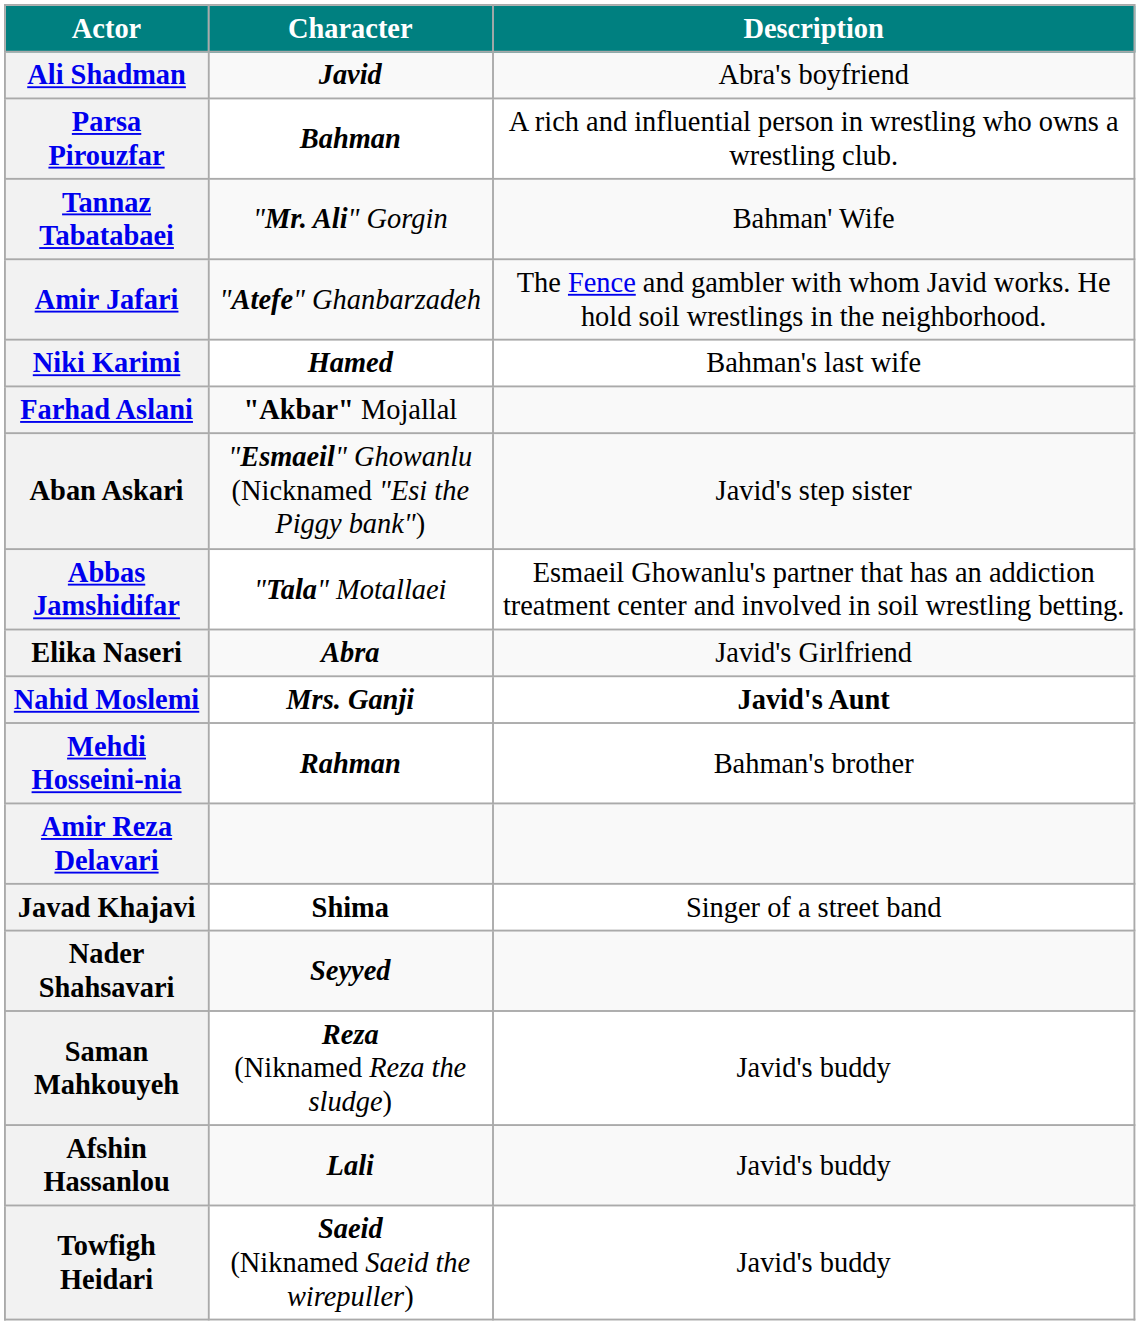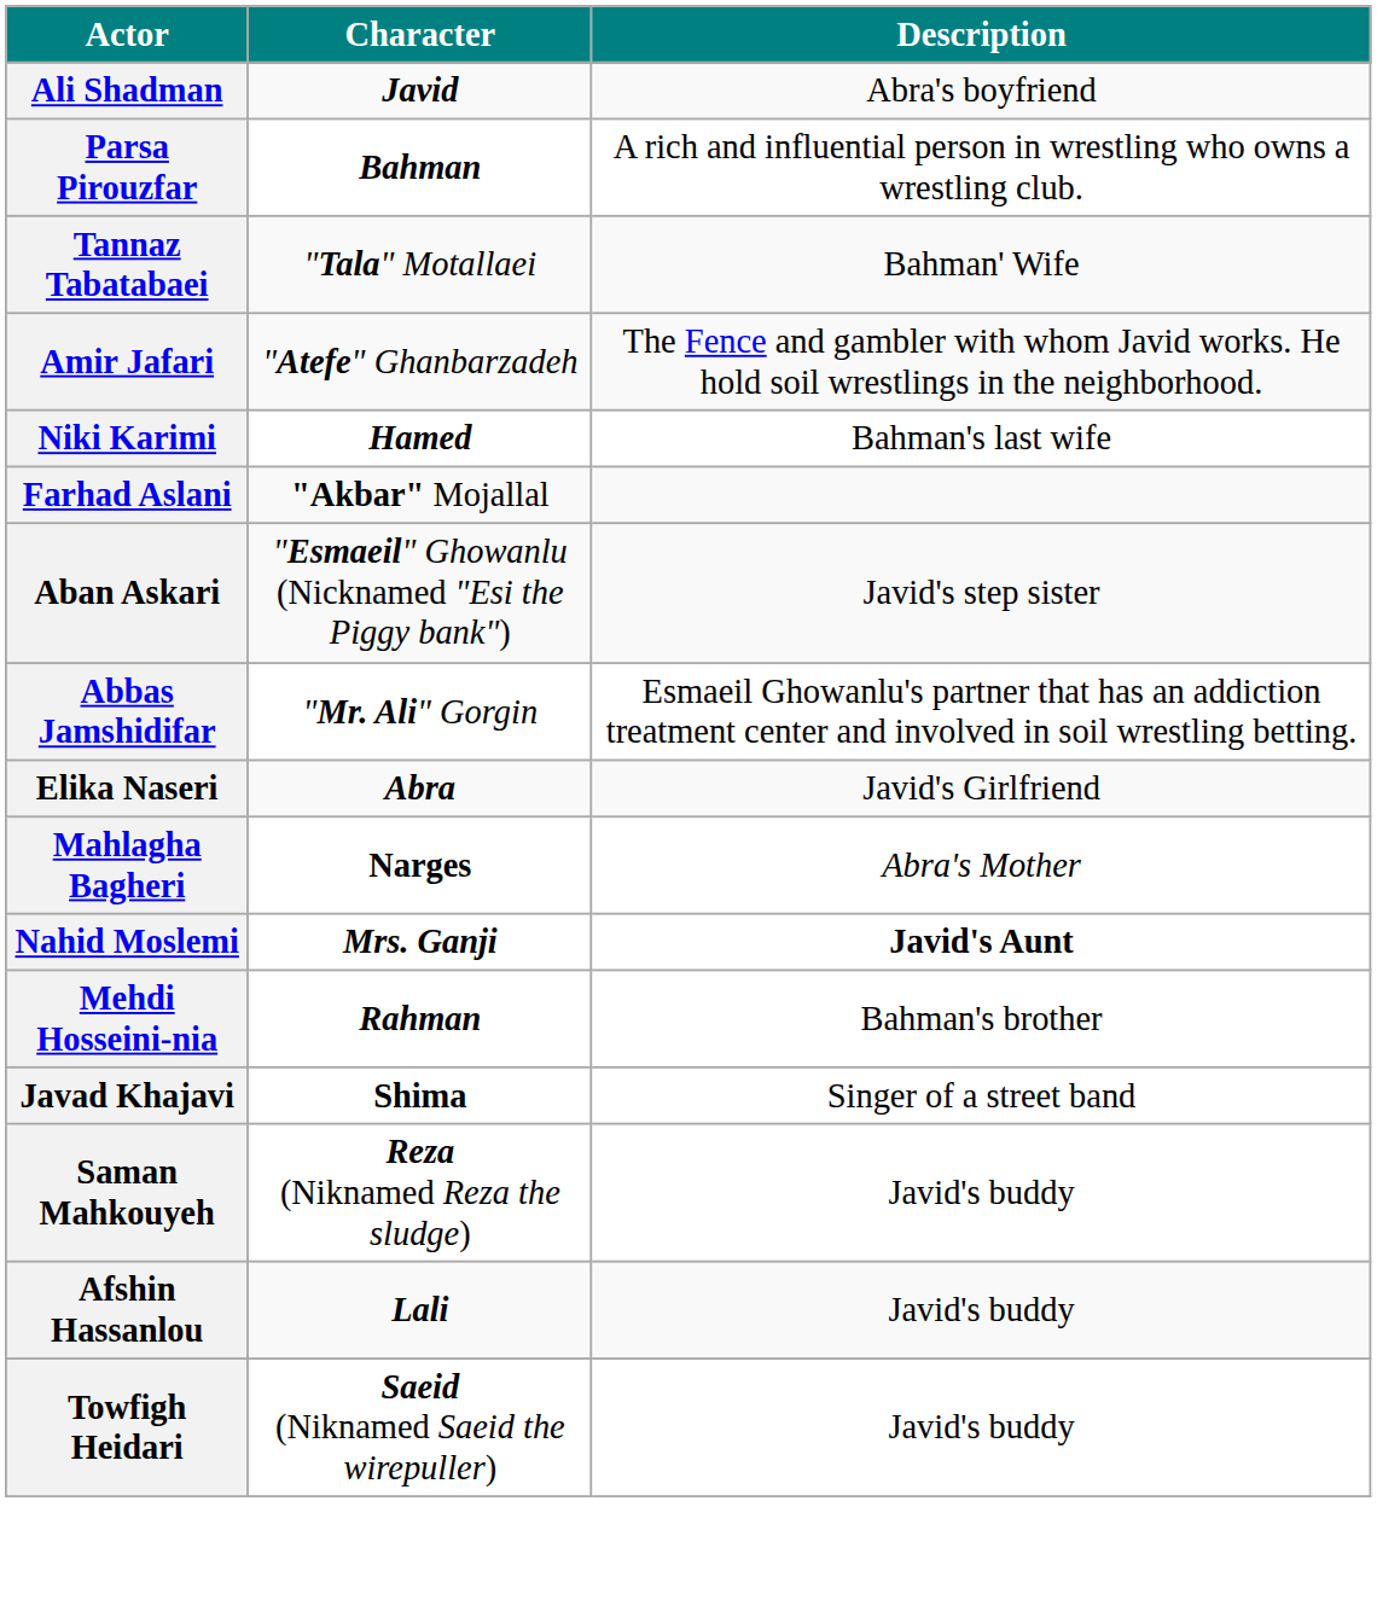Tannaz Tabatabaei | Character: "Mr. Ali" Gorgin -> "Tala" Motallaei
Abbas Jamshidifar | Character: "Tala" Motallaei -> "Mr. Ali" Gorgin
+ row: Mahlagha Bagheri | Narges | Abra's Mother
- row: Amir Reza Delavari
- row: Nader Shahsavari | Seyyed
